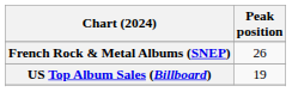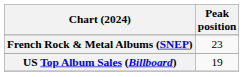French Rock & Metal Albums (SNEP) | Peak position: 26 -> 23
